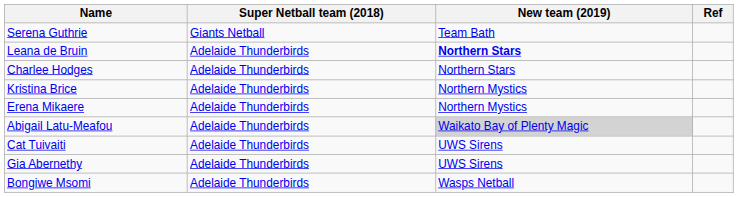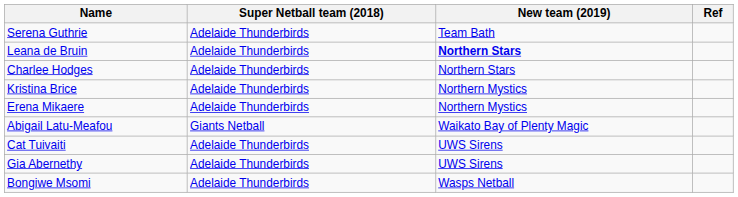Serena Guthrie | Super Netball team (2018): Giants Netball -> Adelaide Thunderbirds
Abigail Latu-Meafou | Super Netball team (2018): Adelaide Thunderbirds -> Giants Netball
Abigail Latu-Meafou | New team (2019): lightgrey background -> no background
